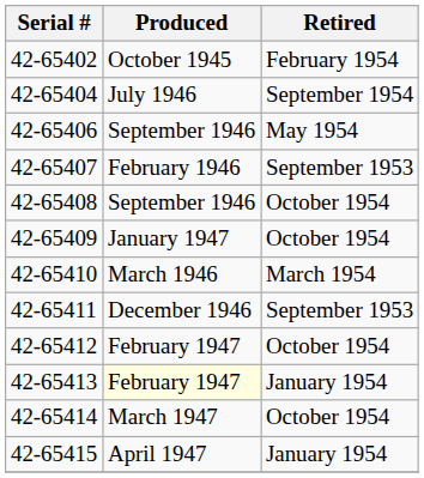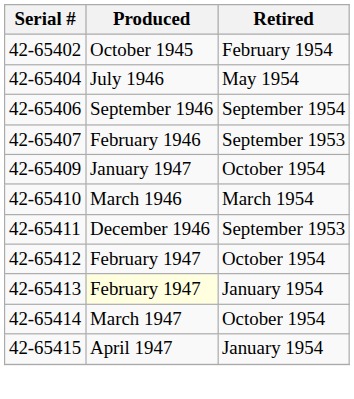42-65404 | Retired: September 1954 -> May 1954
42-65406 | Retired: May 1954 -> September 1954
- row: 42-65408 | September 1946 | October 1954
